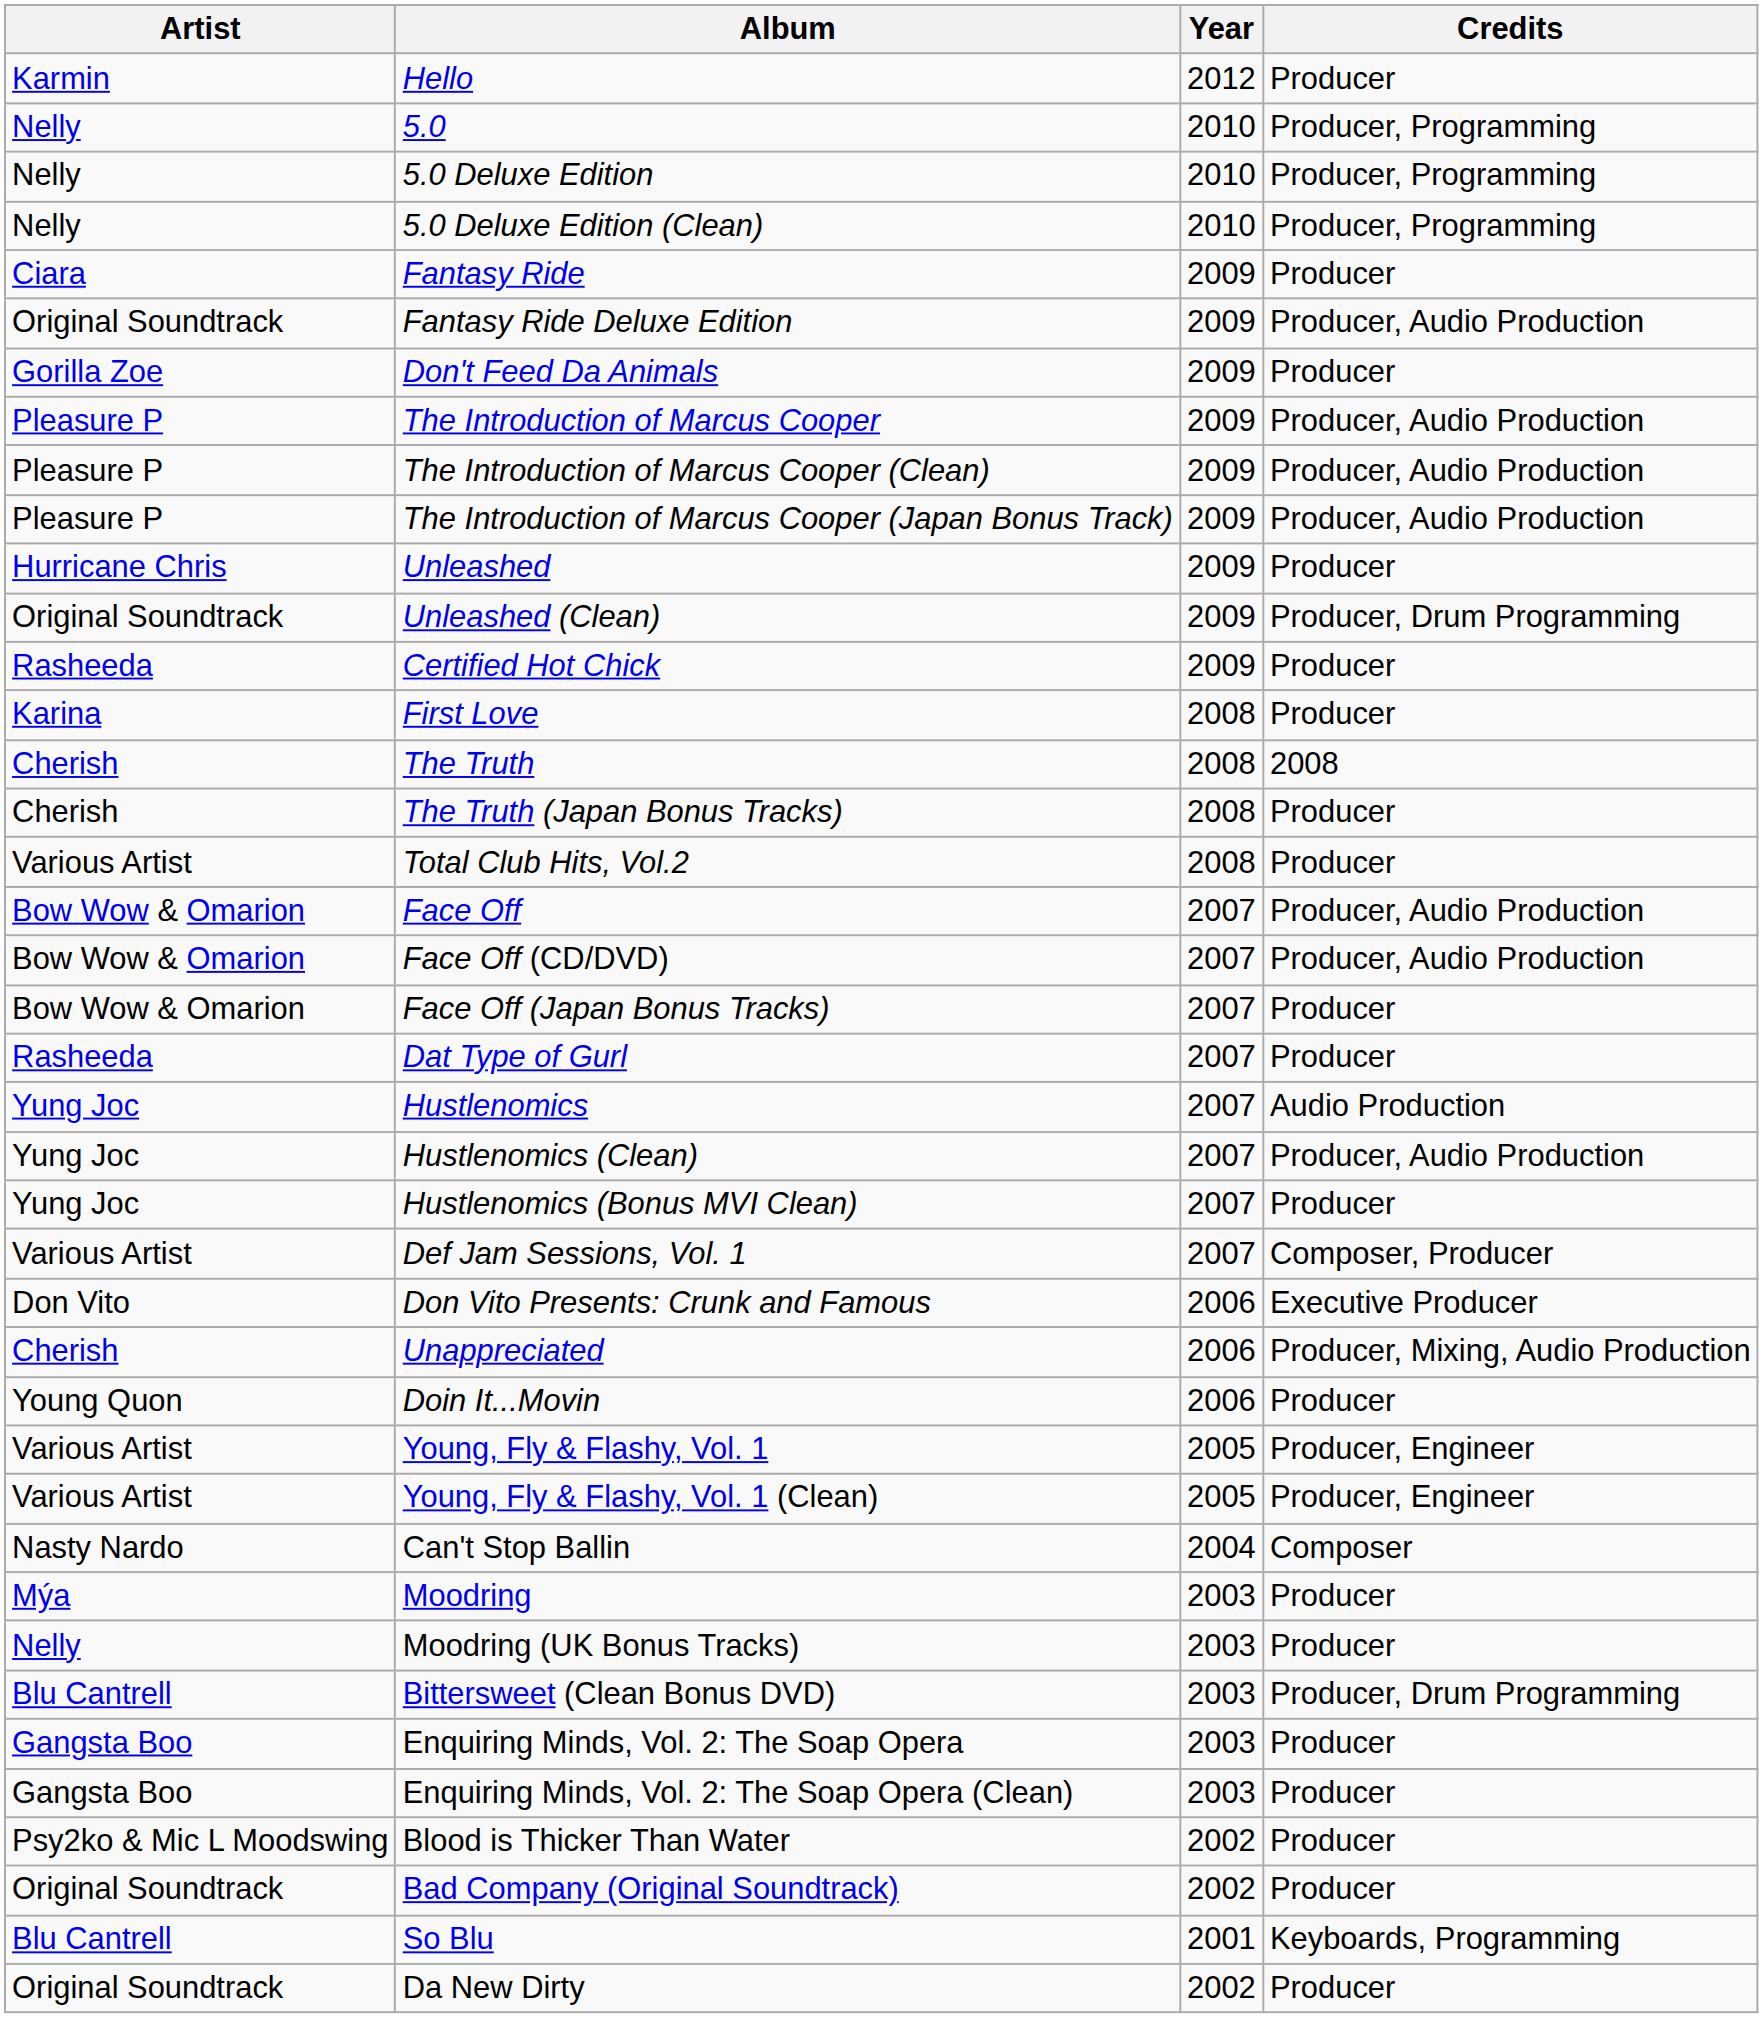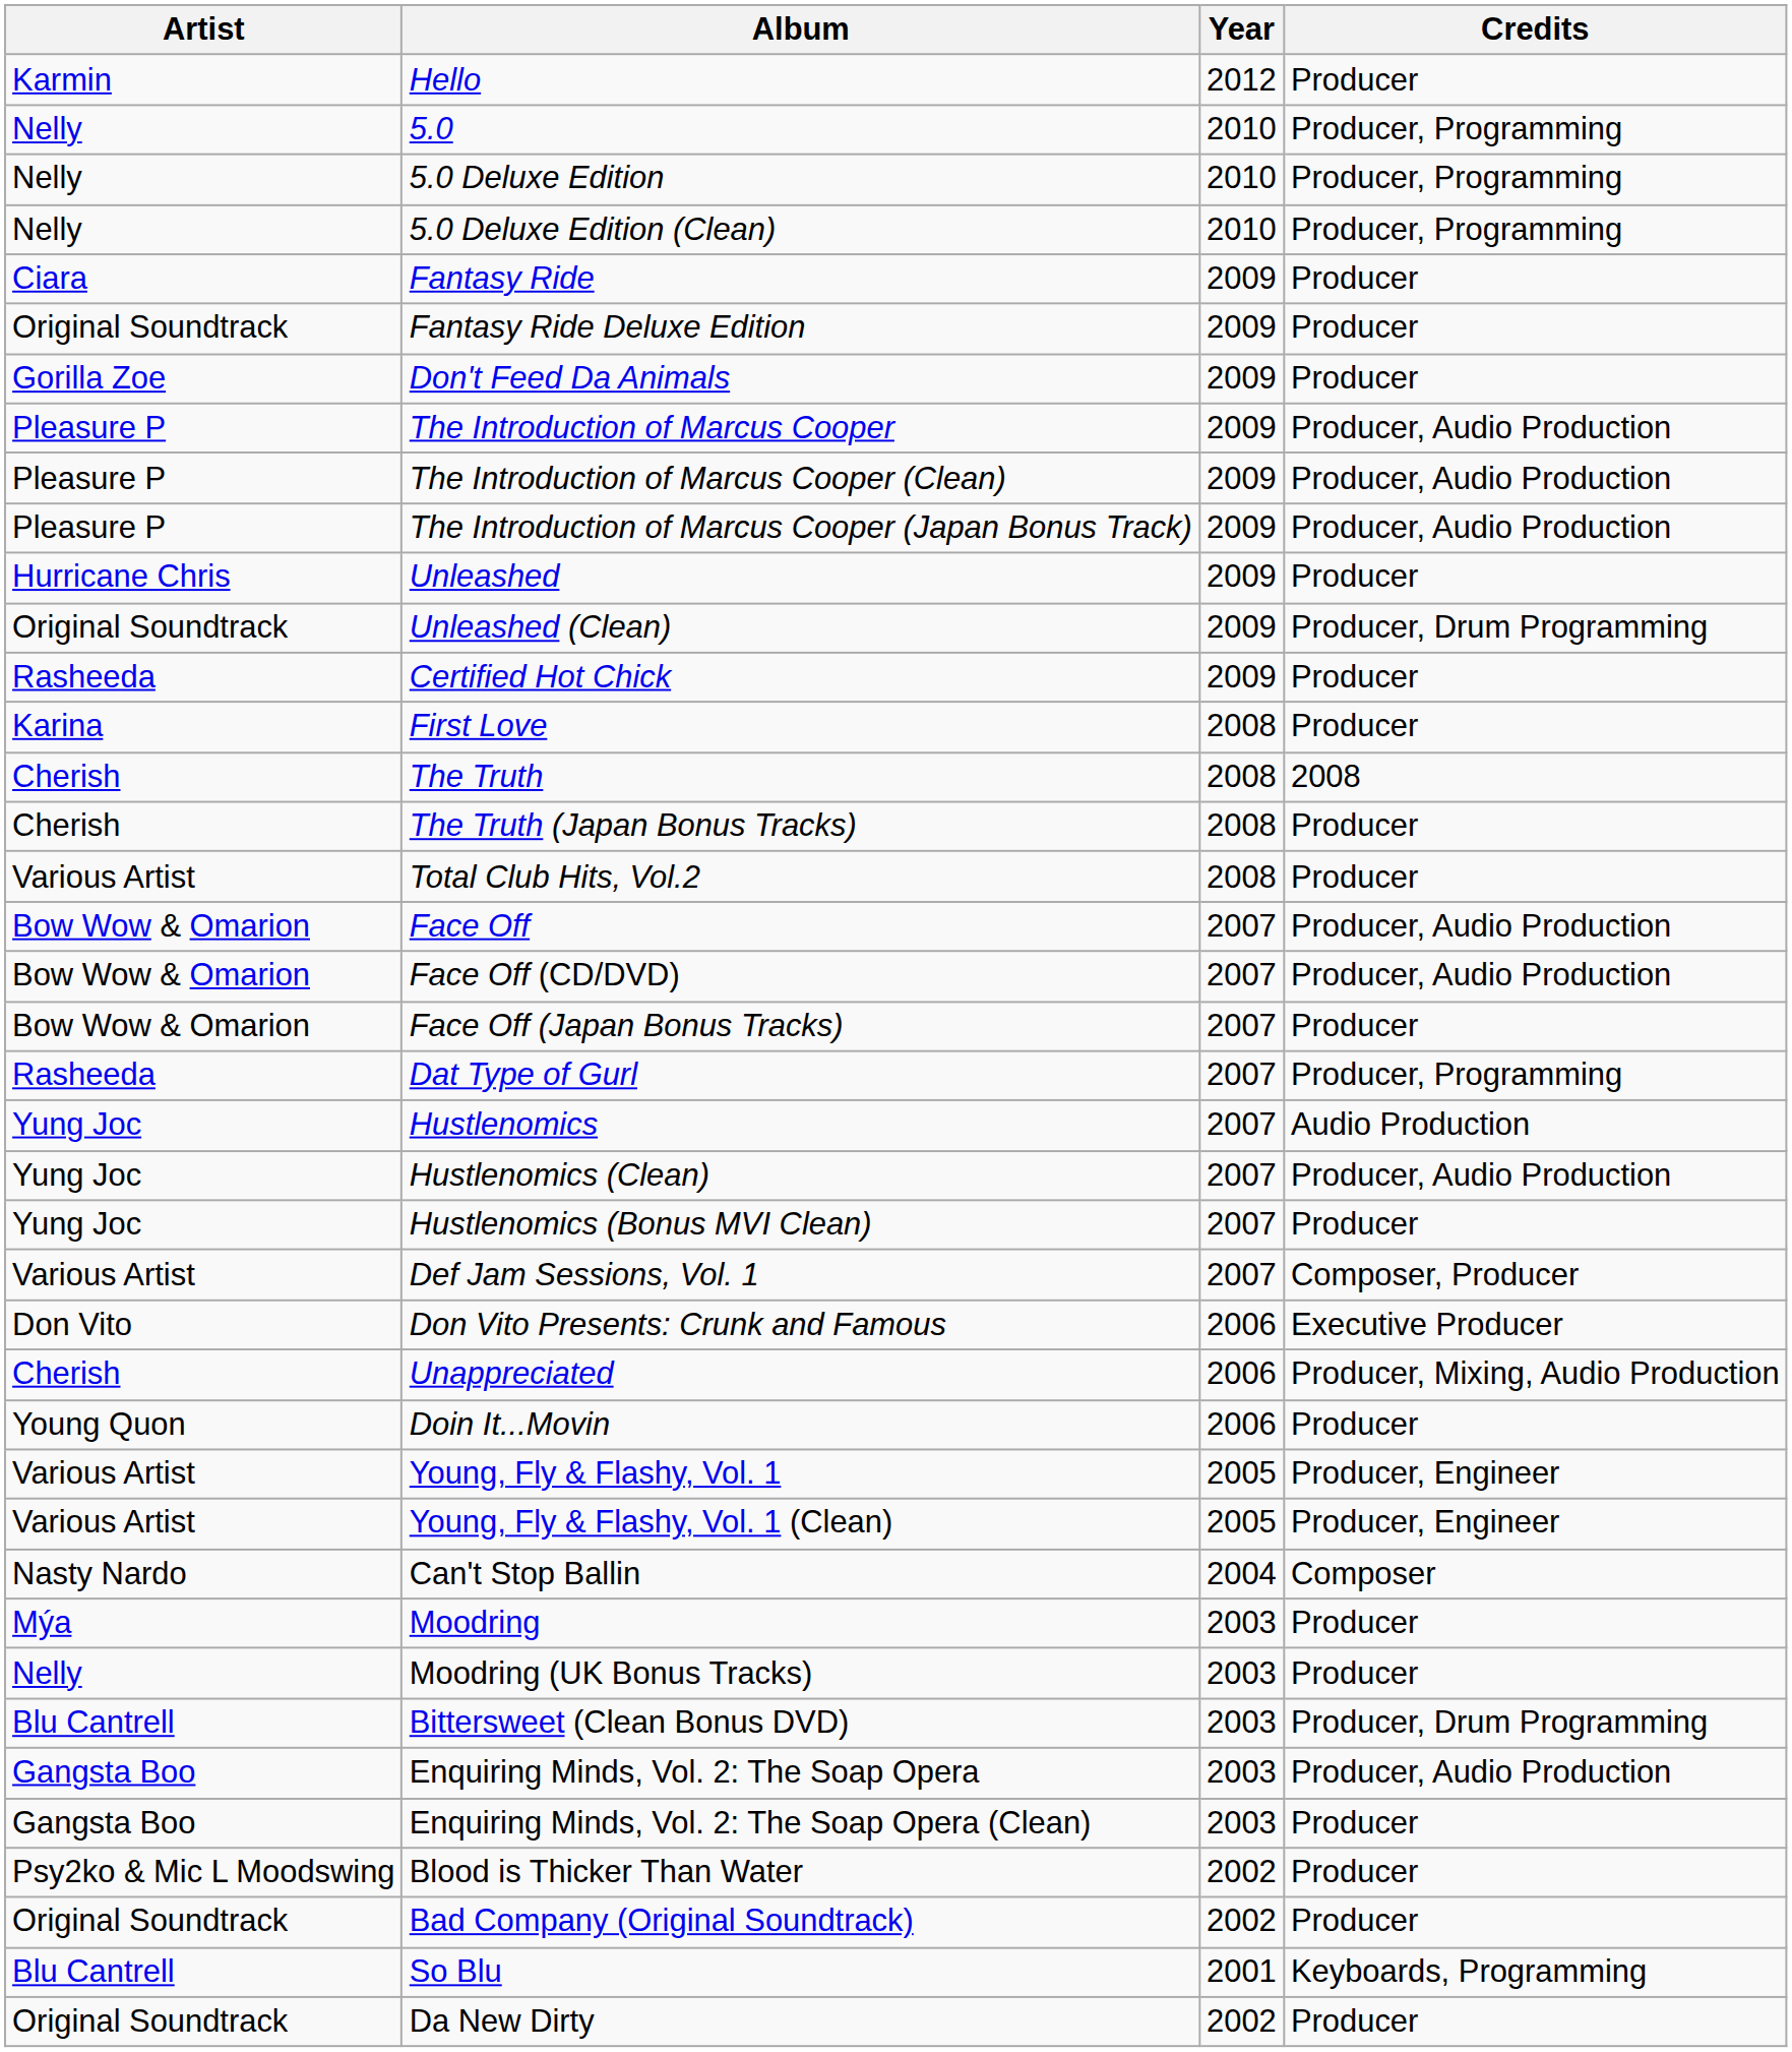Fantasy Ride Deluxe Edition | Credits: Producer, Audio Production -> Producer
Dat Type of Gurl | Credits: Producer -> Producer, Programming
Enquiring Minds, Vol. 2: The Soap Opera | Credits: Producer -> Producer, Audio Production
